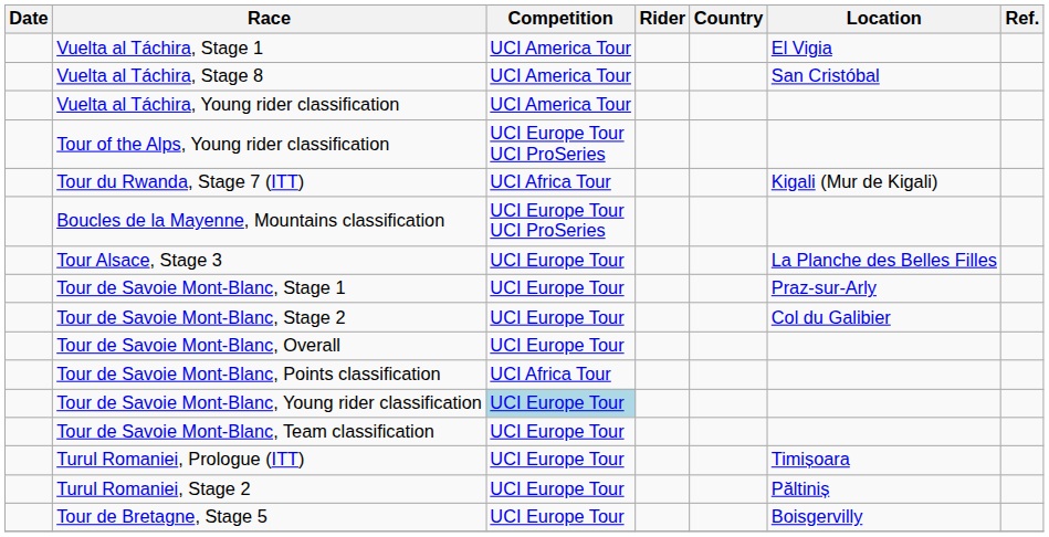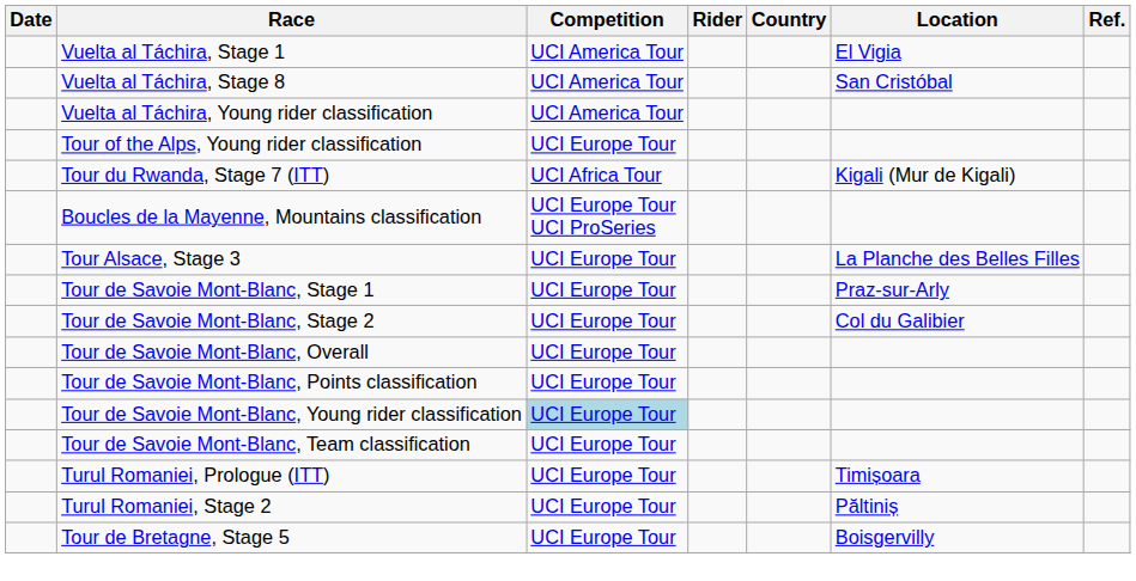Tour of the Alps, Young rider classification | Competition: UCI Europe Tour UCI ProSeries -> UCI Europe Tour
Tour de Savoie Mont-Blanc, Points classification | Competition: UCI Africa Tour -> UCI Europe Tour
